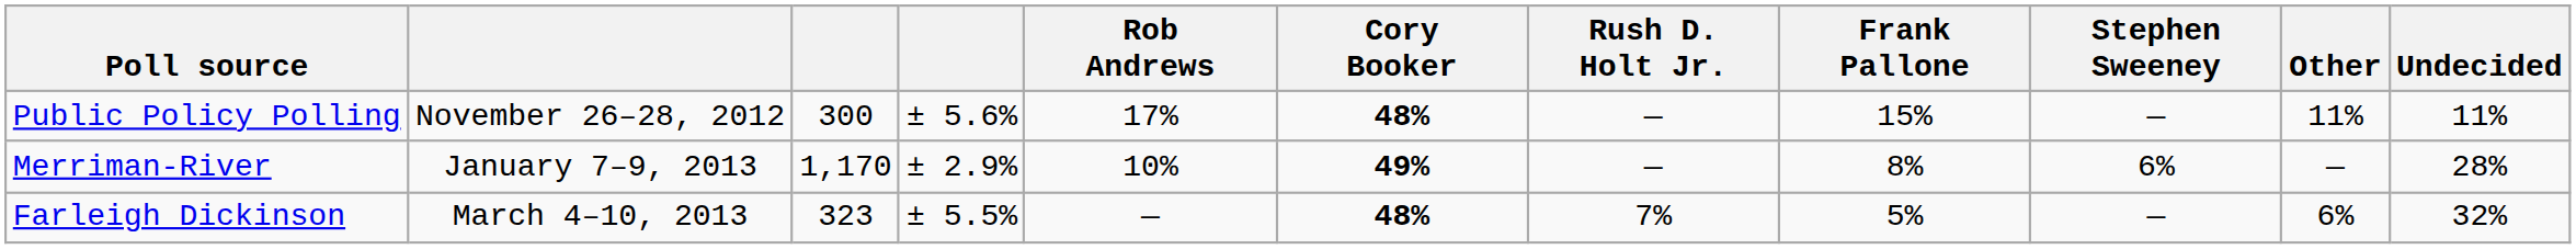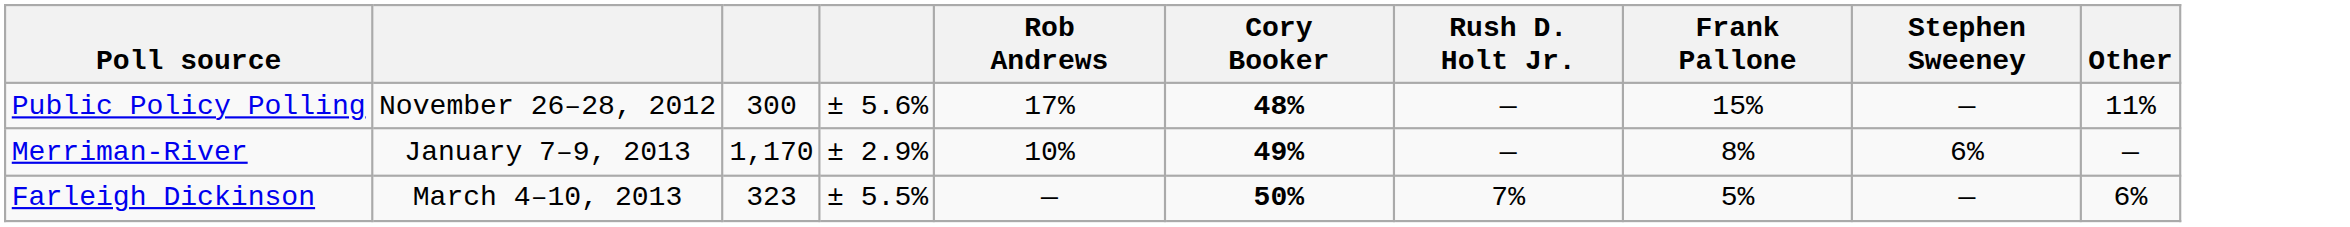- column: Undecided | 11% | 28% | 32%
Farleigh Dickinson | Cory Booker: 48% -> 50%
